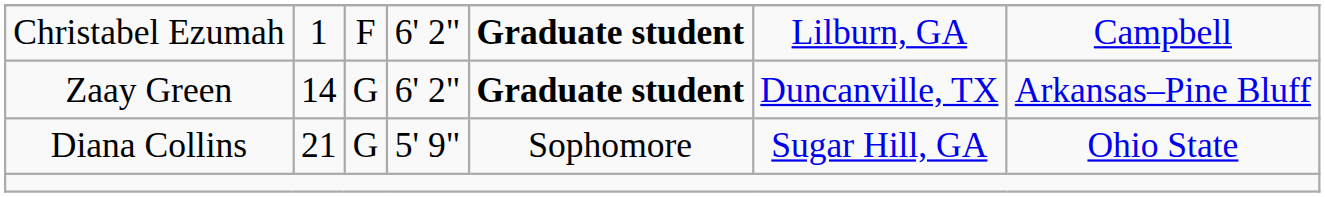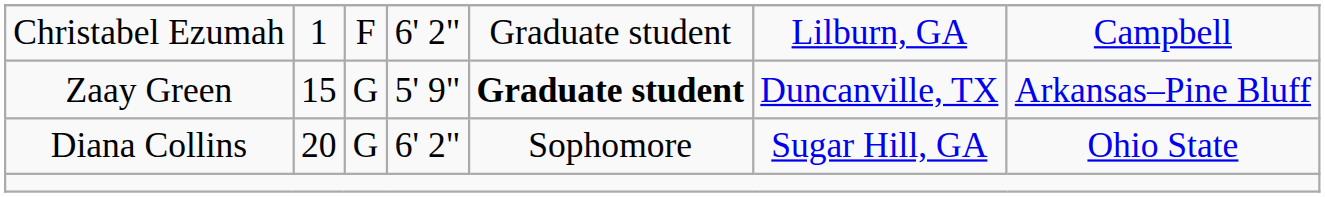Christabel Ezumah | column 5: bold -> normal
Zaay Green | column 2: 14 -> 15
Zaay Green | column 4: 6' 2" -> 5' 9"
Diana Collins | column 2: 21 -> 20
Diana Collins | column 4: 5' 9" -> 6' 2"
